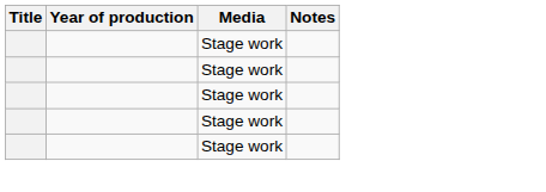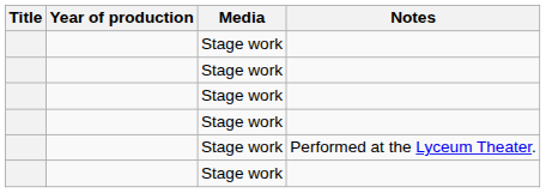+ row: Stage work | Performed at the Lyceum Theater.
